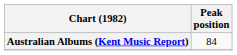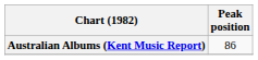Australian Albums (Kent Music Report) | Peak position: 84 -> 86
